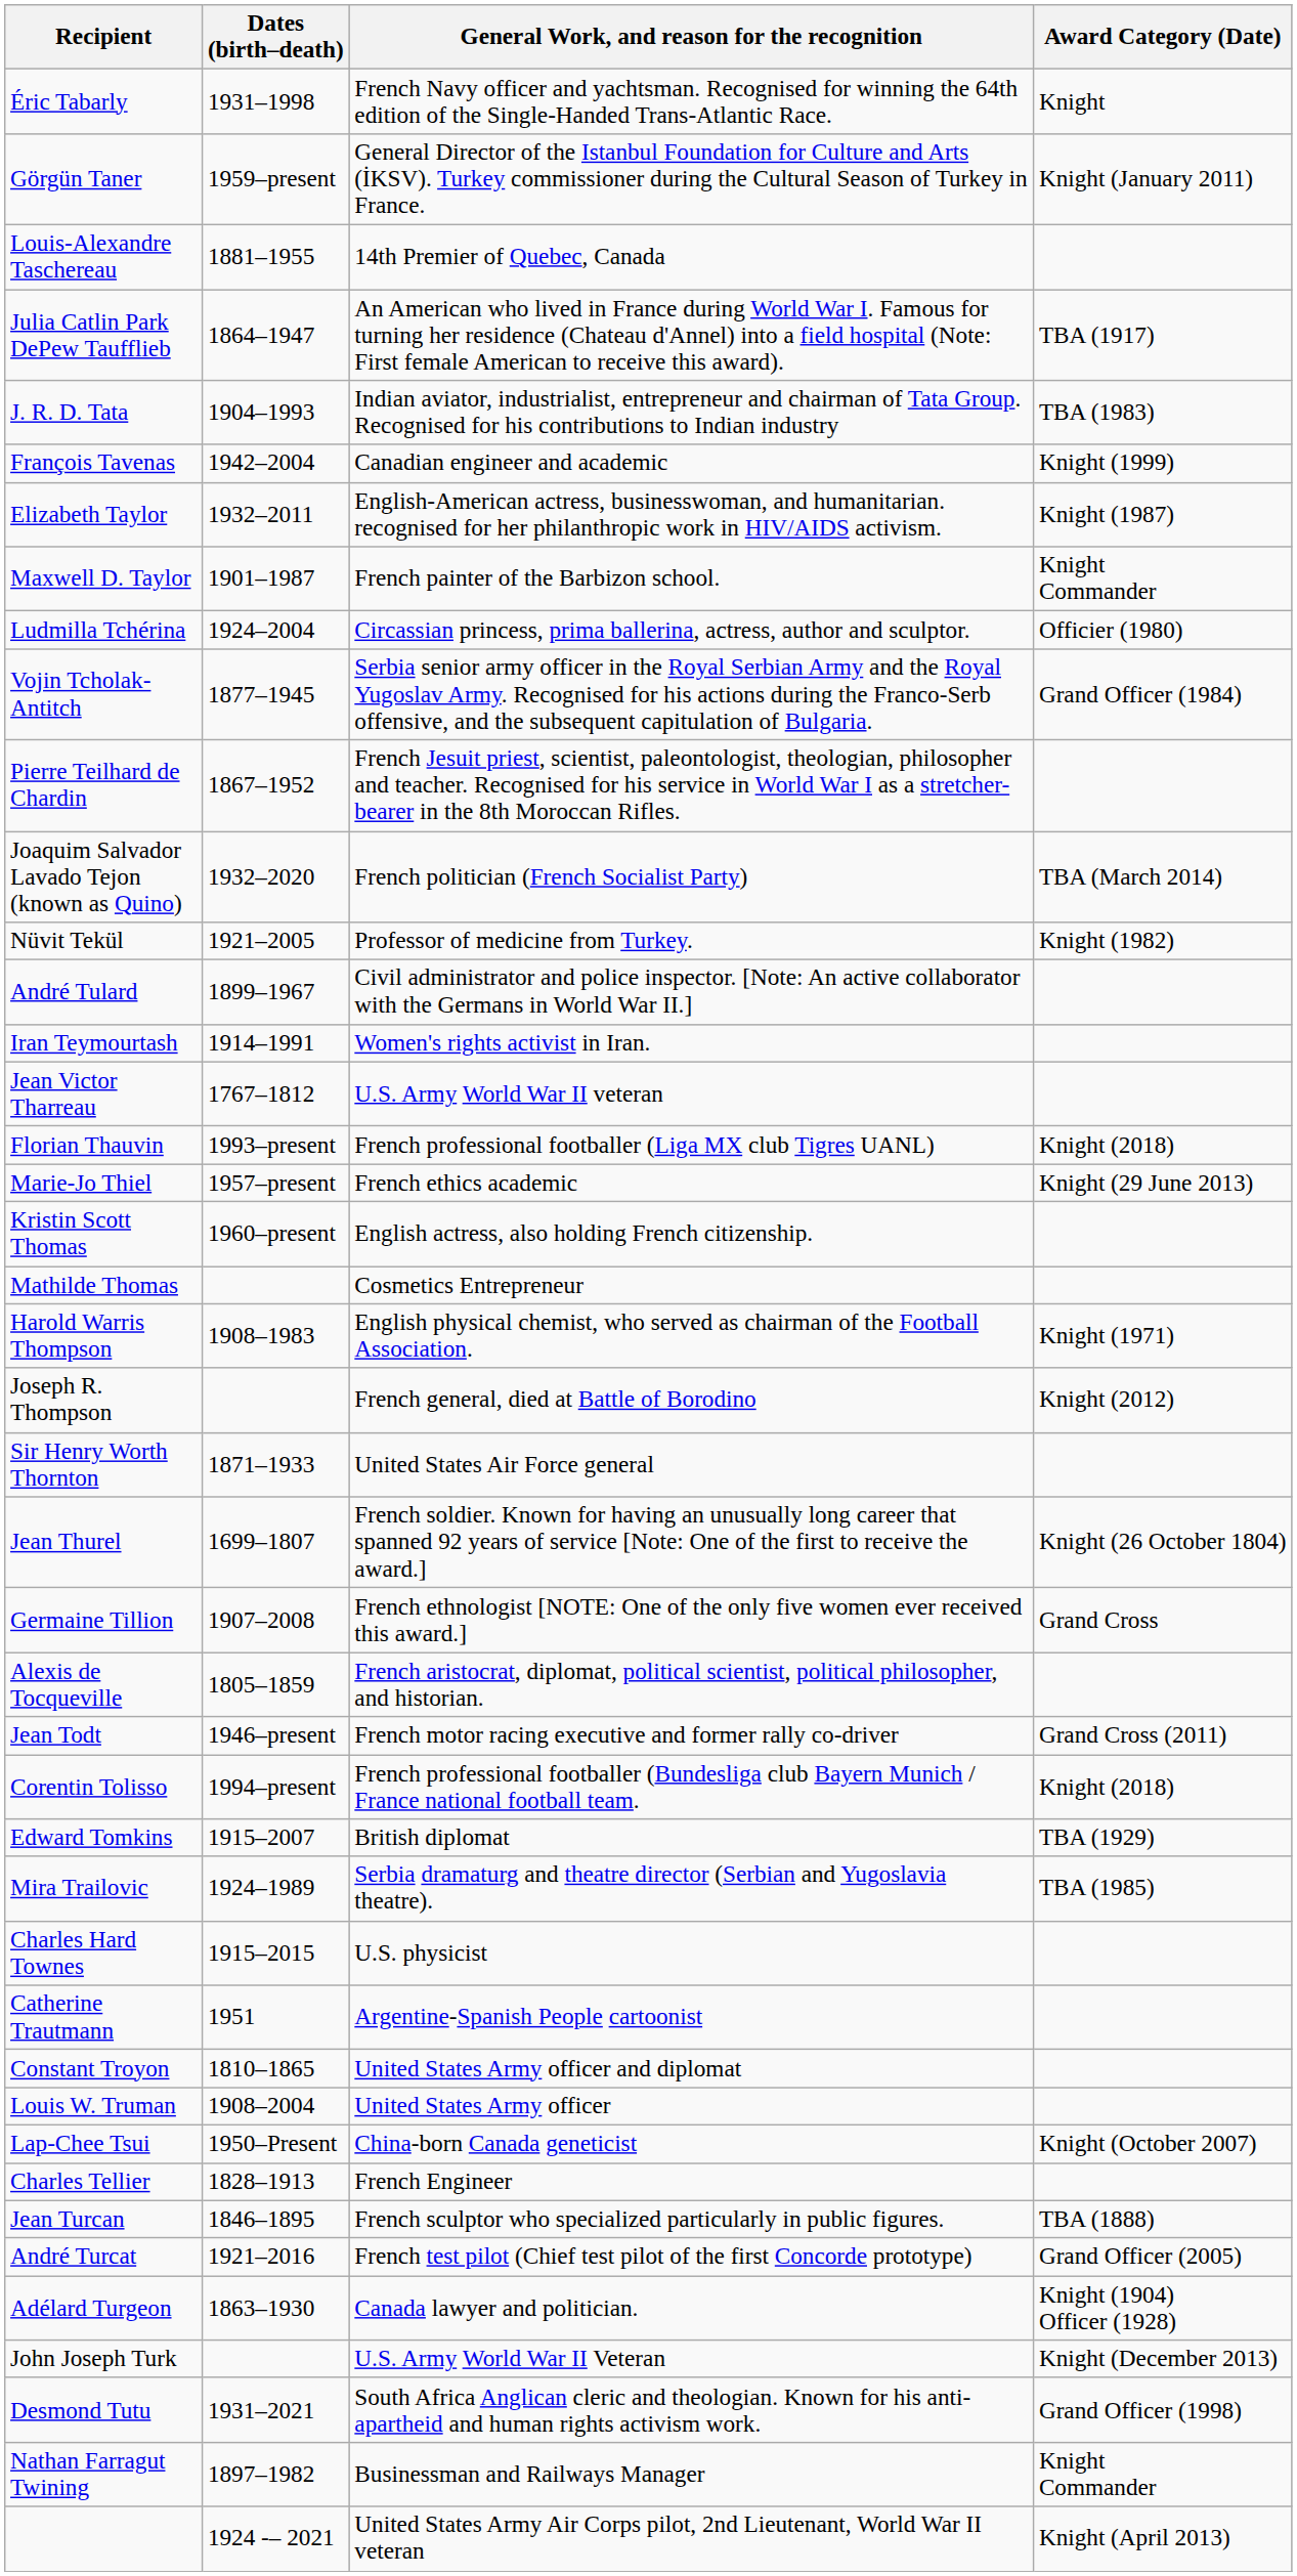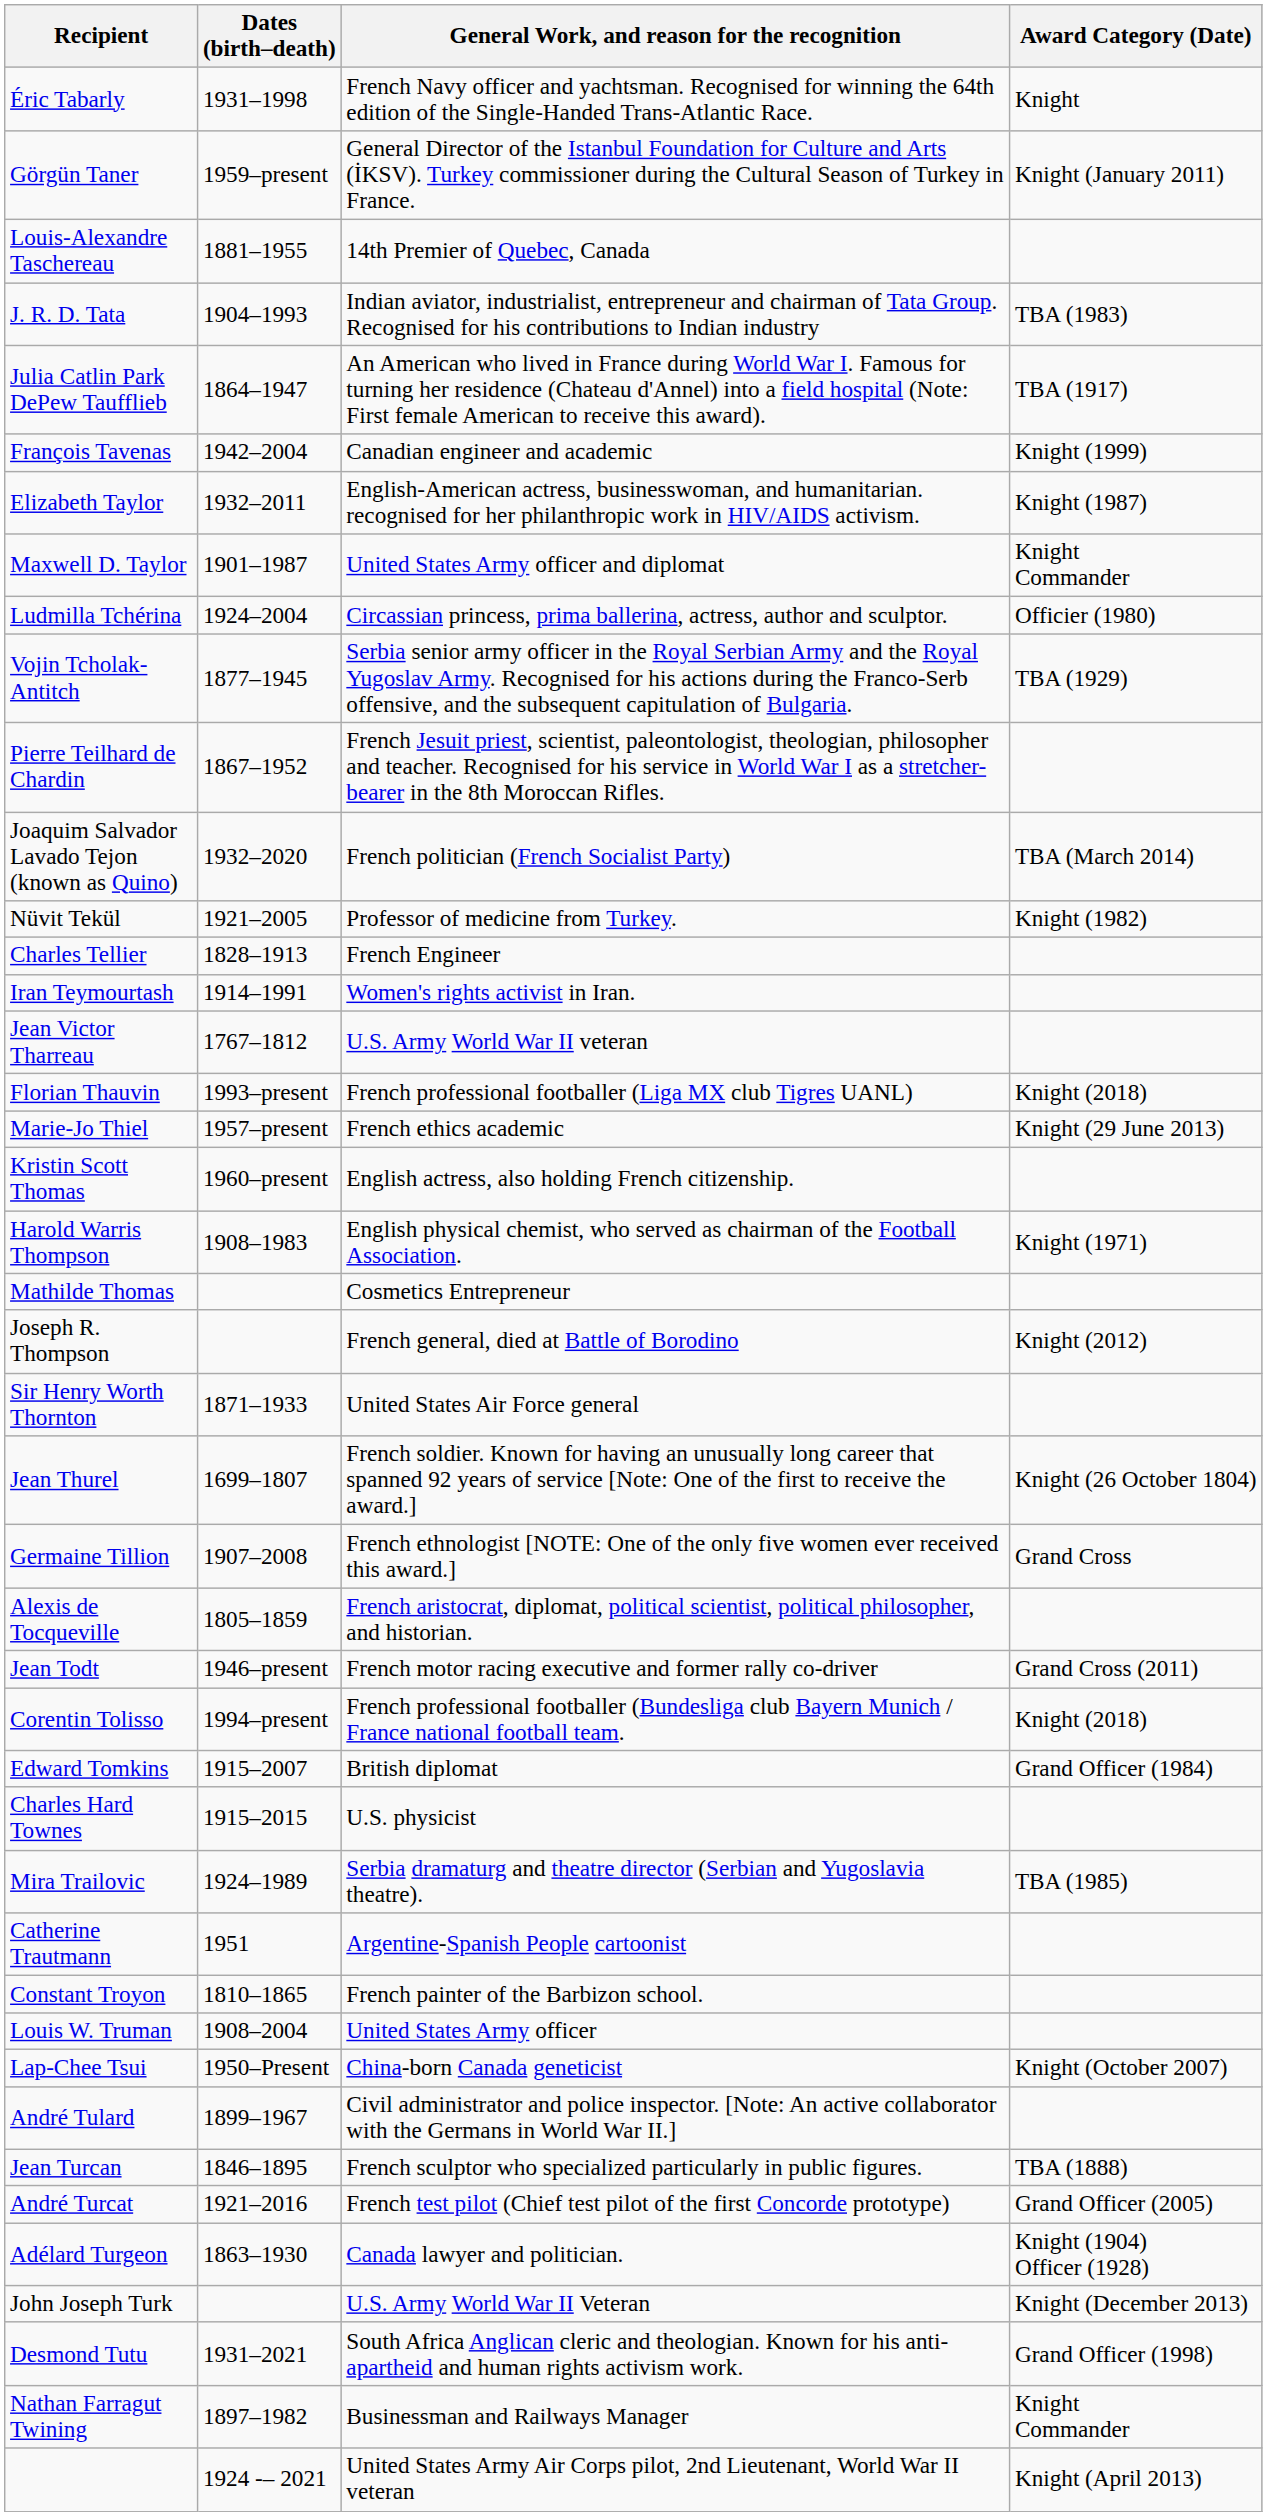rows swapped: J. R. D. Tata <-> Julia Catlin Park DePew Taufflieb
Maxwell D. Taylor | General Work, and reason for the recognition: French painter of the Barbizon school. -> United States Army officer and diplomat
Vojin Tcholak-Antitch | Award Category (Date): Grand Officer (1984) -> TBA (1929)
rows swapped: Charles Tellier <-> André Tulard
rows swapped: Mathilde Thomas <-> Harold Warris Thompson
Edward Tomkins | Award Category (Date): TBA (1929) -> Grand Officer (1984)
rows swapped: Charles Hard Townes <-> Mira Trailovic
Constant Troyon | General Work, and reason for the recognition: United States Army officer and diplomat -> French painter of the Barbizon school.
